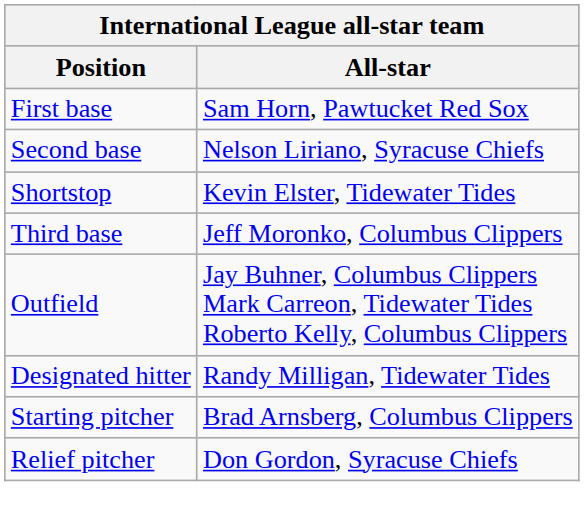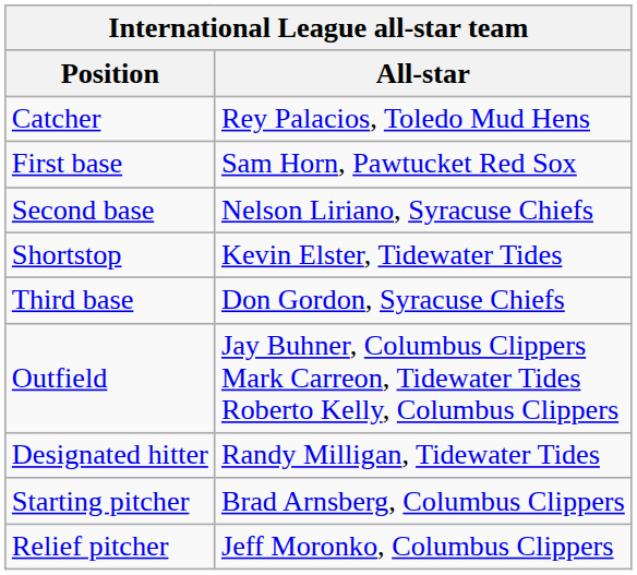+ row: Catcher | Rey Palacios, Toledo Mud Hens
Third base | All-star: Jeff Moronko, Columbus Clippers -> Don Gordon, Syracuse Chiefs
Relief pitcher | All-star: Don Gordon, Syracuse Chiefs -> Jeff Moronko, Columbus Clippers
